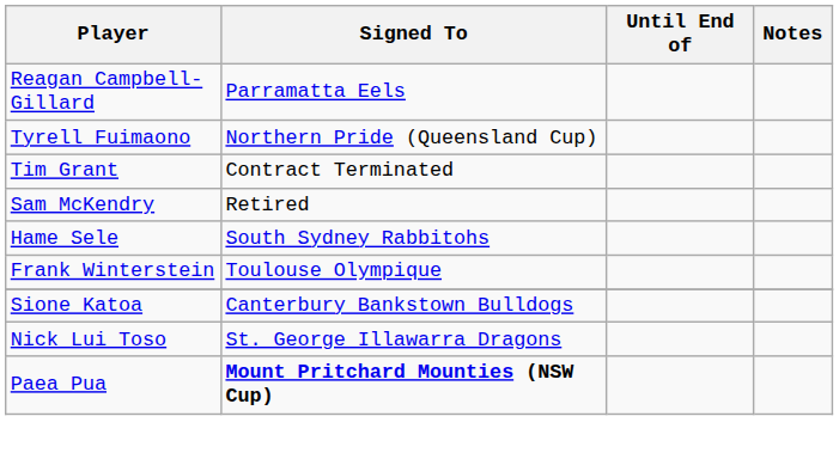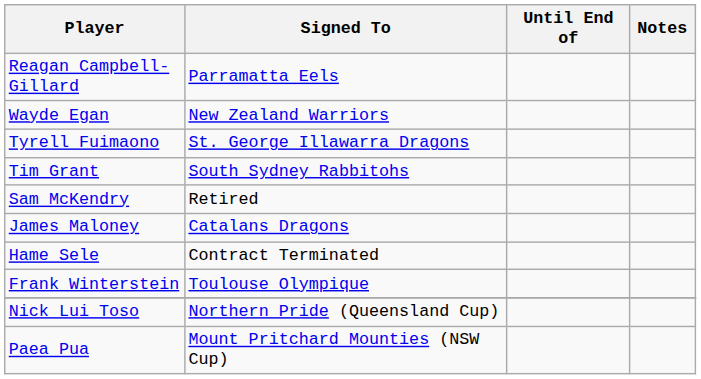+ row: Wayde Egan | New Zealand Warriors
Tyrell Fuimaono | Signed To: Northern Pride (Queensland Cup) -> St. George Illawarra Dragons
Tim Grant | Signed To: Contract Terminated -> South Sydney Rabbitohs
+ row: James Maloney | Catalans Dragons
Hame Sele | Signed To: South Sydney Rabbitohs -> Contract Terminated
- row: Sione Katoa | Canterbury Bankstown Bulldogs
Nick Lui Toso | Signed To: St. George Illawarra Dragons -> Northern Pride (Queensland Cup)
Paea Pua | Signed To: bold -> normal
